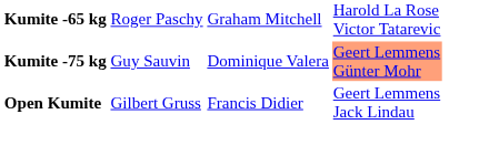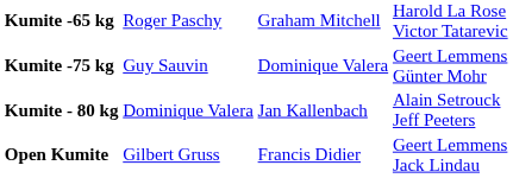Kumite -75 kg | column 4: lightsalmon background -> no background
+ row: Kumite - 80 kg | Dominique Valera | Jan Kallenbach | Alain Setrouck Jeff Peeters
